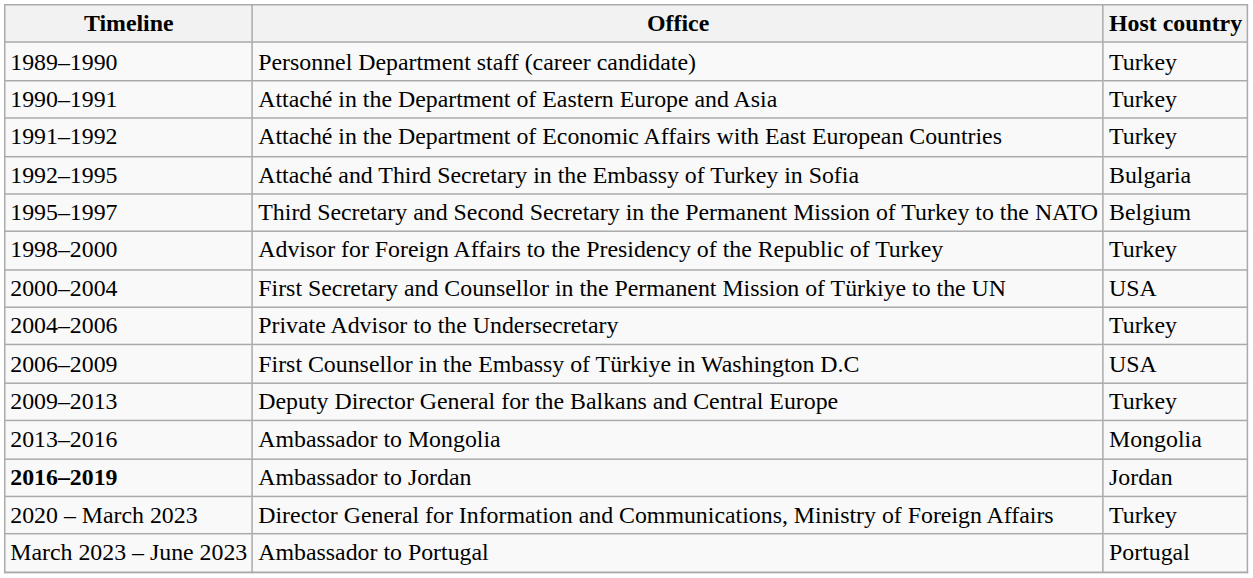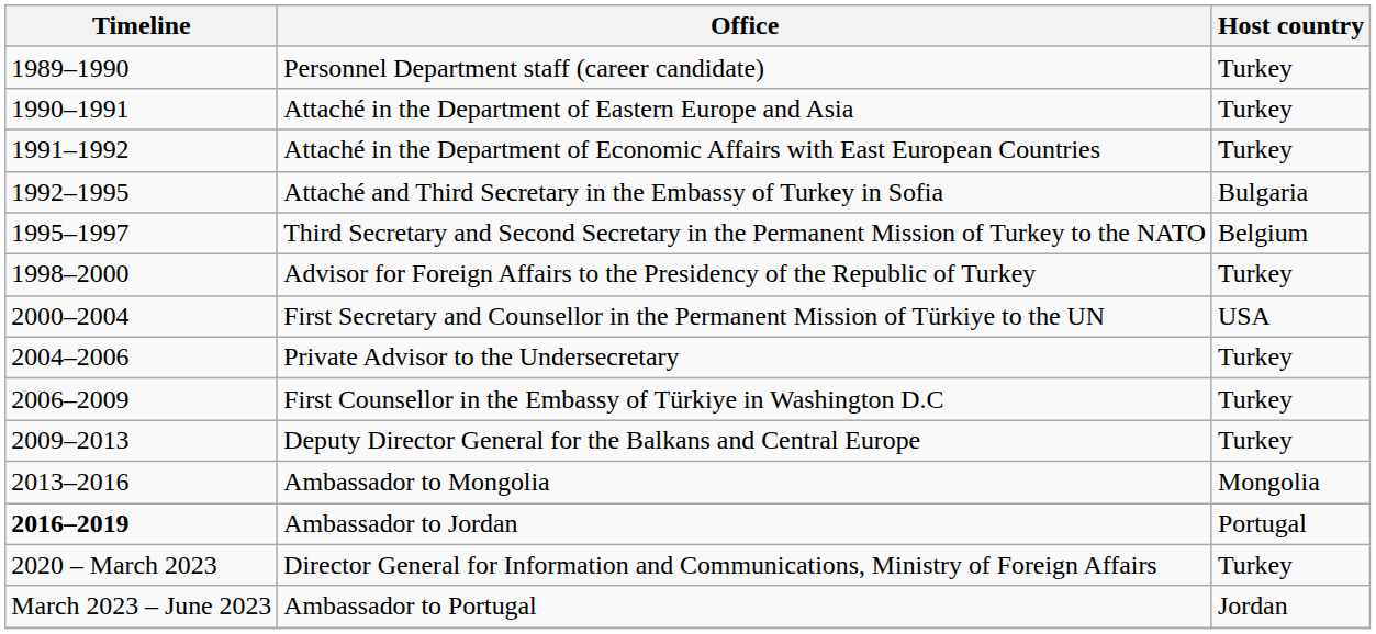First Counsellor in the Embassy of Türkiye in Washington D.C | Host country: USA -> Turkey
Ambassador to Jordan | Host country: Jordan -> Portugal
Ambassador to Portugal | Host country: Portugal -> Jordan
